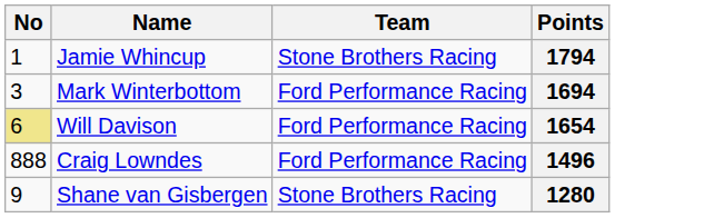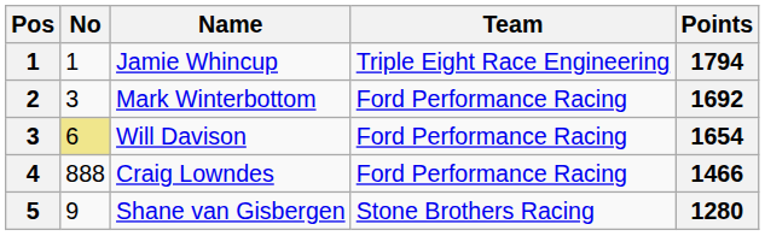+ column: Pos | 1 | 2 | 3 | 4 | 5
Jamie Whincup | Team: Stone Brothers Racing -> Triple Eight Race Engineering
Mark Winterbottom | Points: 1694 -> 1692
Craig Lowndes | Points: 1496 -> 1466
